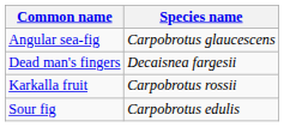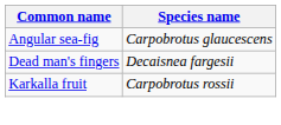- row: Sour fig | Carpobrotus edulis
